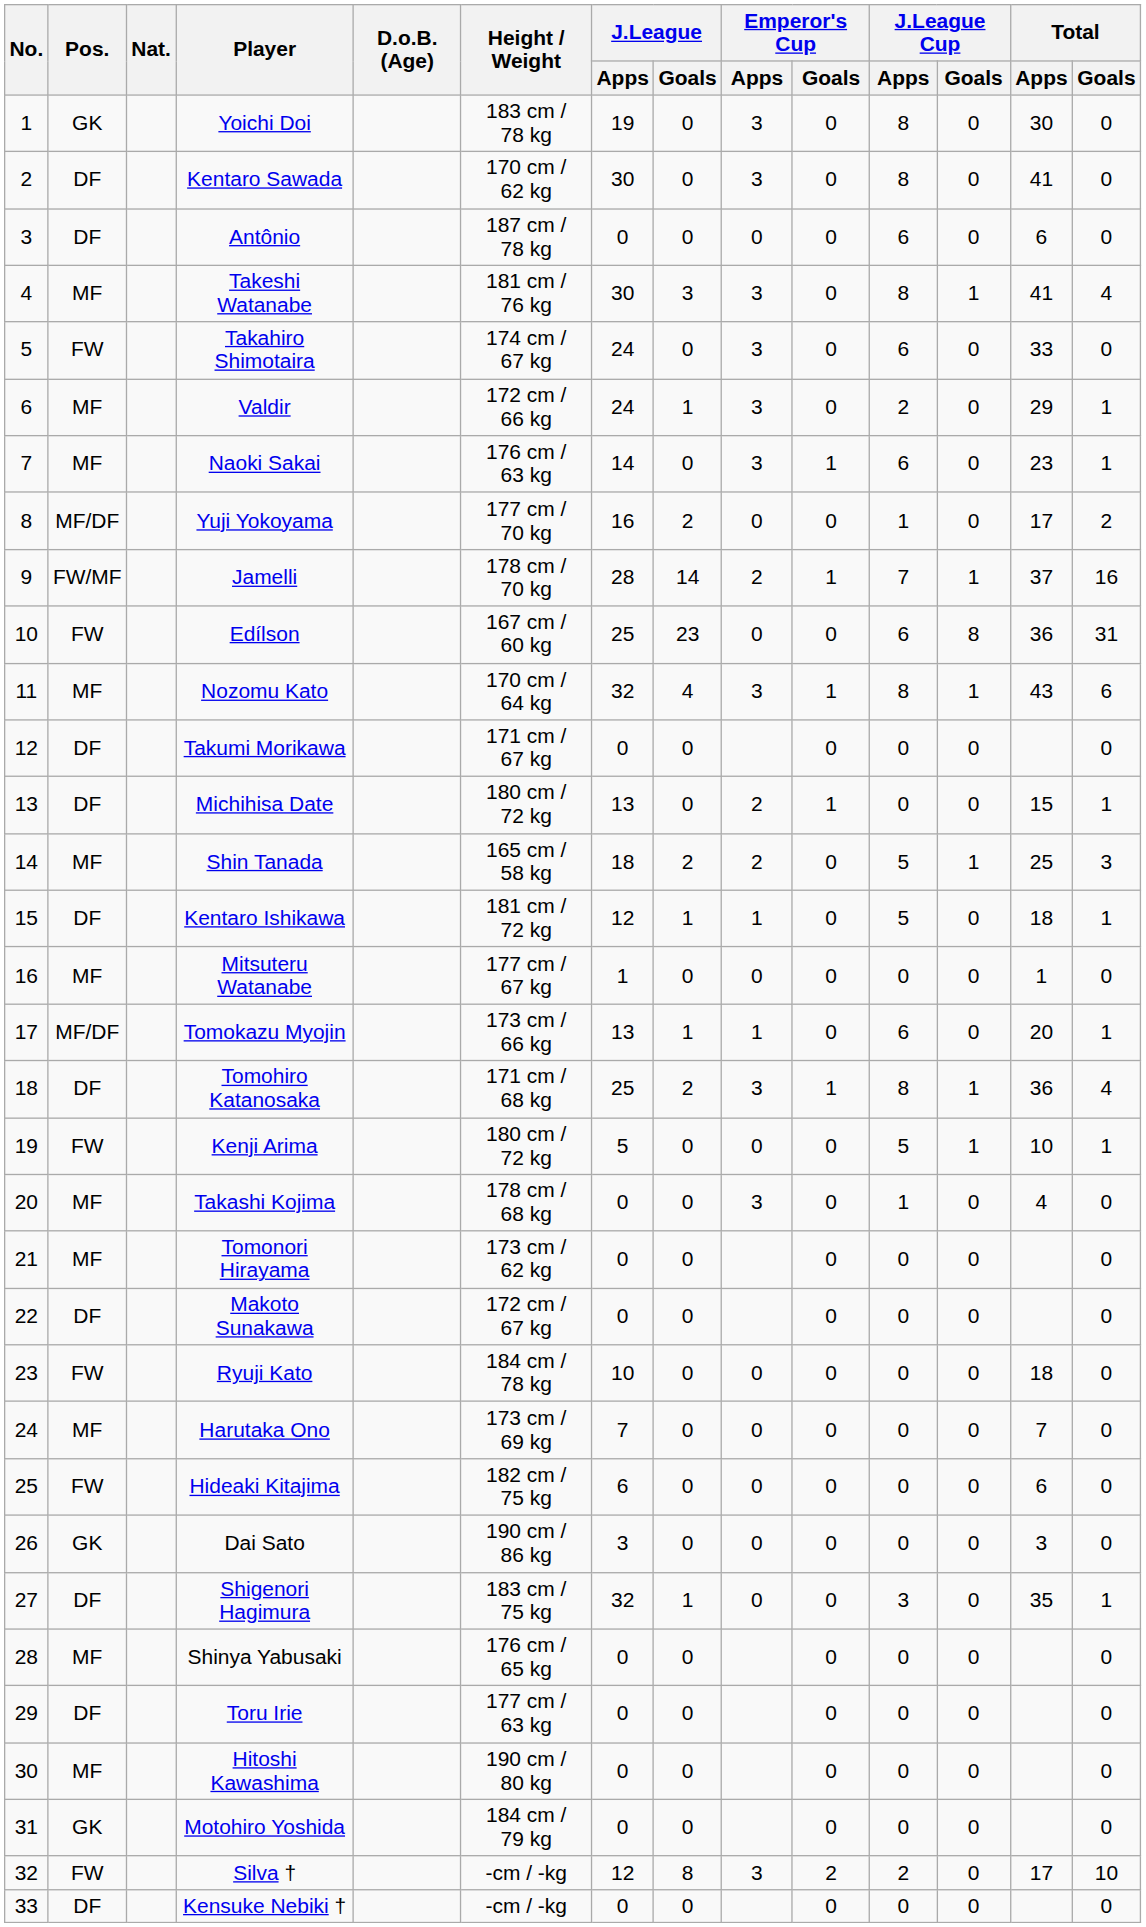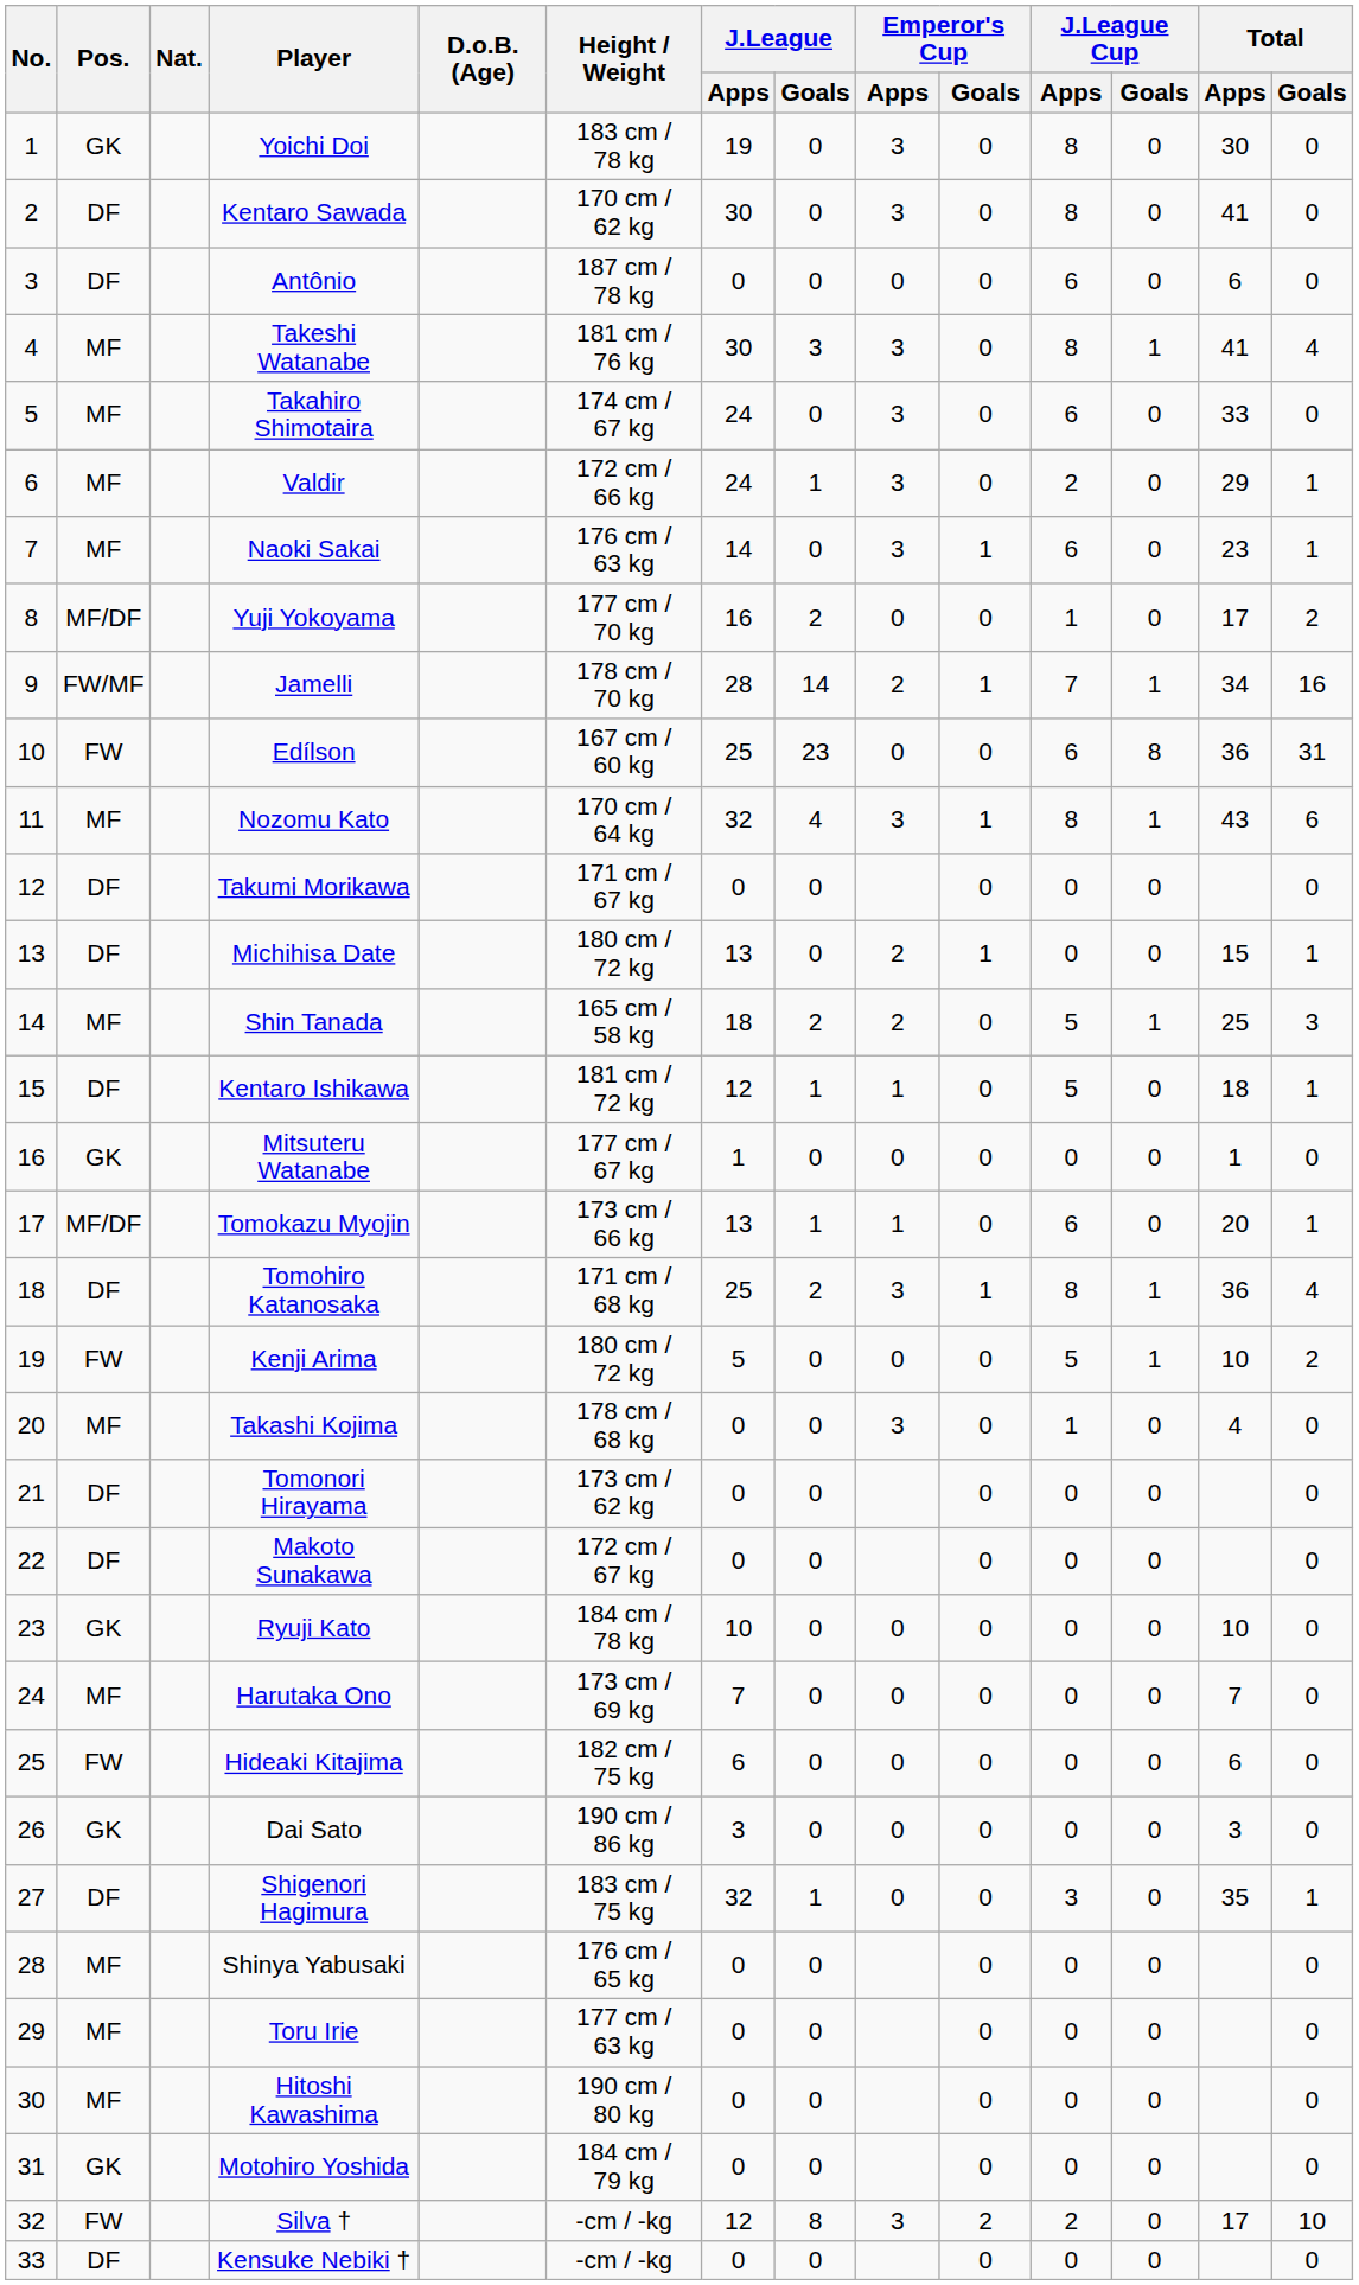Takahiro Shimotaira | Pos.: FW -> MF
Jamelli | Total / Apps: 37 -> 34
Mitsuteru Watanabe | Pos.: MF -> GK
Kenji Arima | Total / Goals: 1 -> 2
Tomonori Hirayama | Pos.: MF -> DF
Ryuji Kato | Pos.: FW -> GK
Ryuji Kato | Total / Apps: 18 -> 10
Toru Irie | Pos.: DF -> MF
